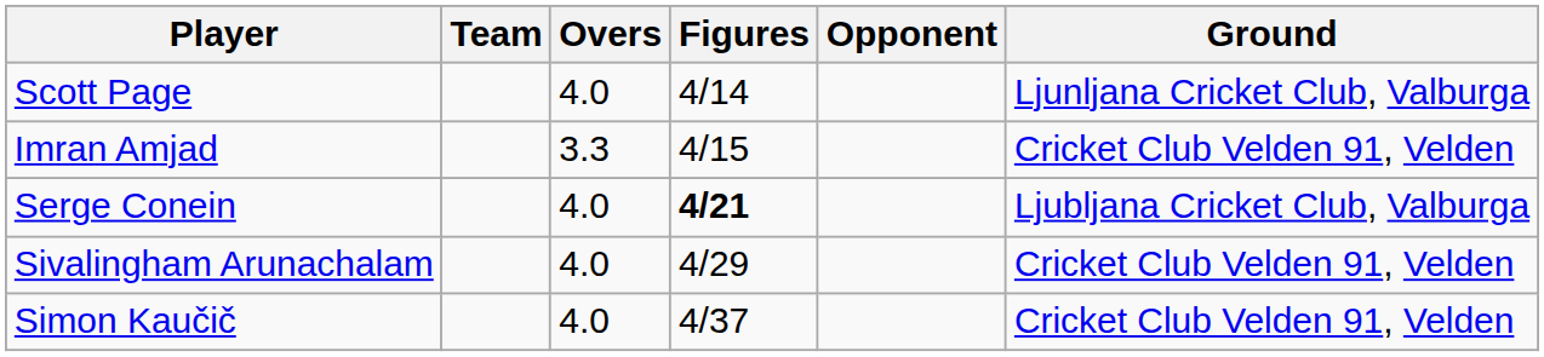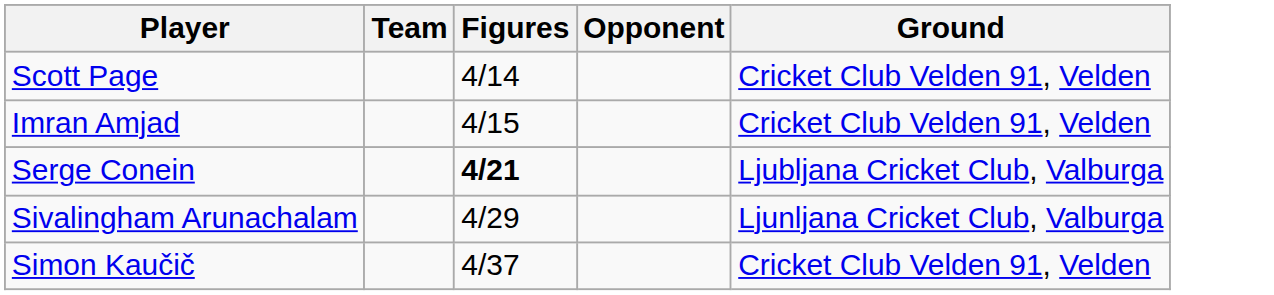- column: Overs | 4.0 | 3.3 | 4.0 | 4.0 | 4.0
Scott Page | Ground: Ljunljana Cricket Club, Valburga -> Cricket Club Velden 91, Velden
Sivalingham Arunachalam | Ground: Cricket Club Velden 91, Velden -> Ljunljana Cricket Club, Valburga
